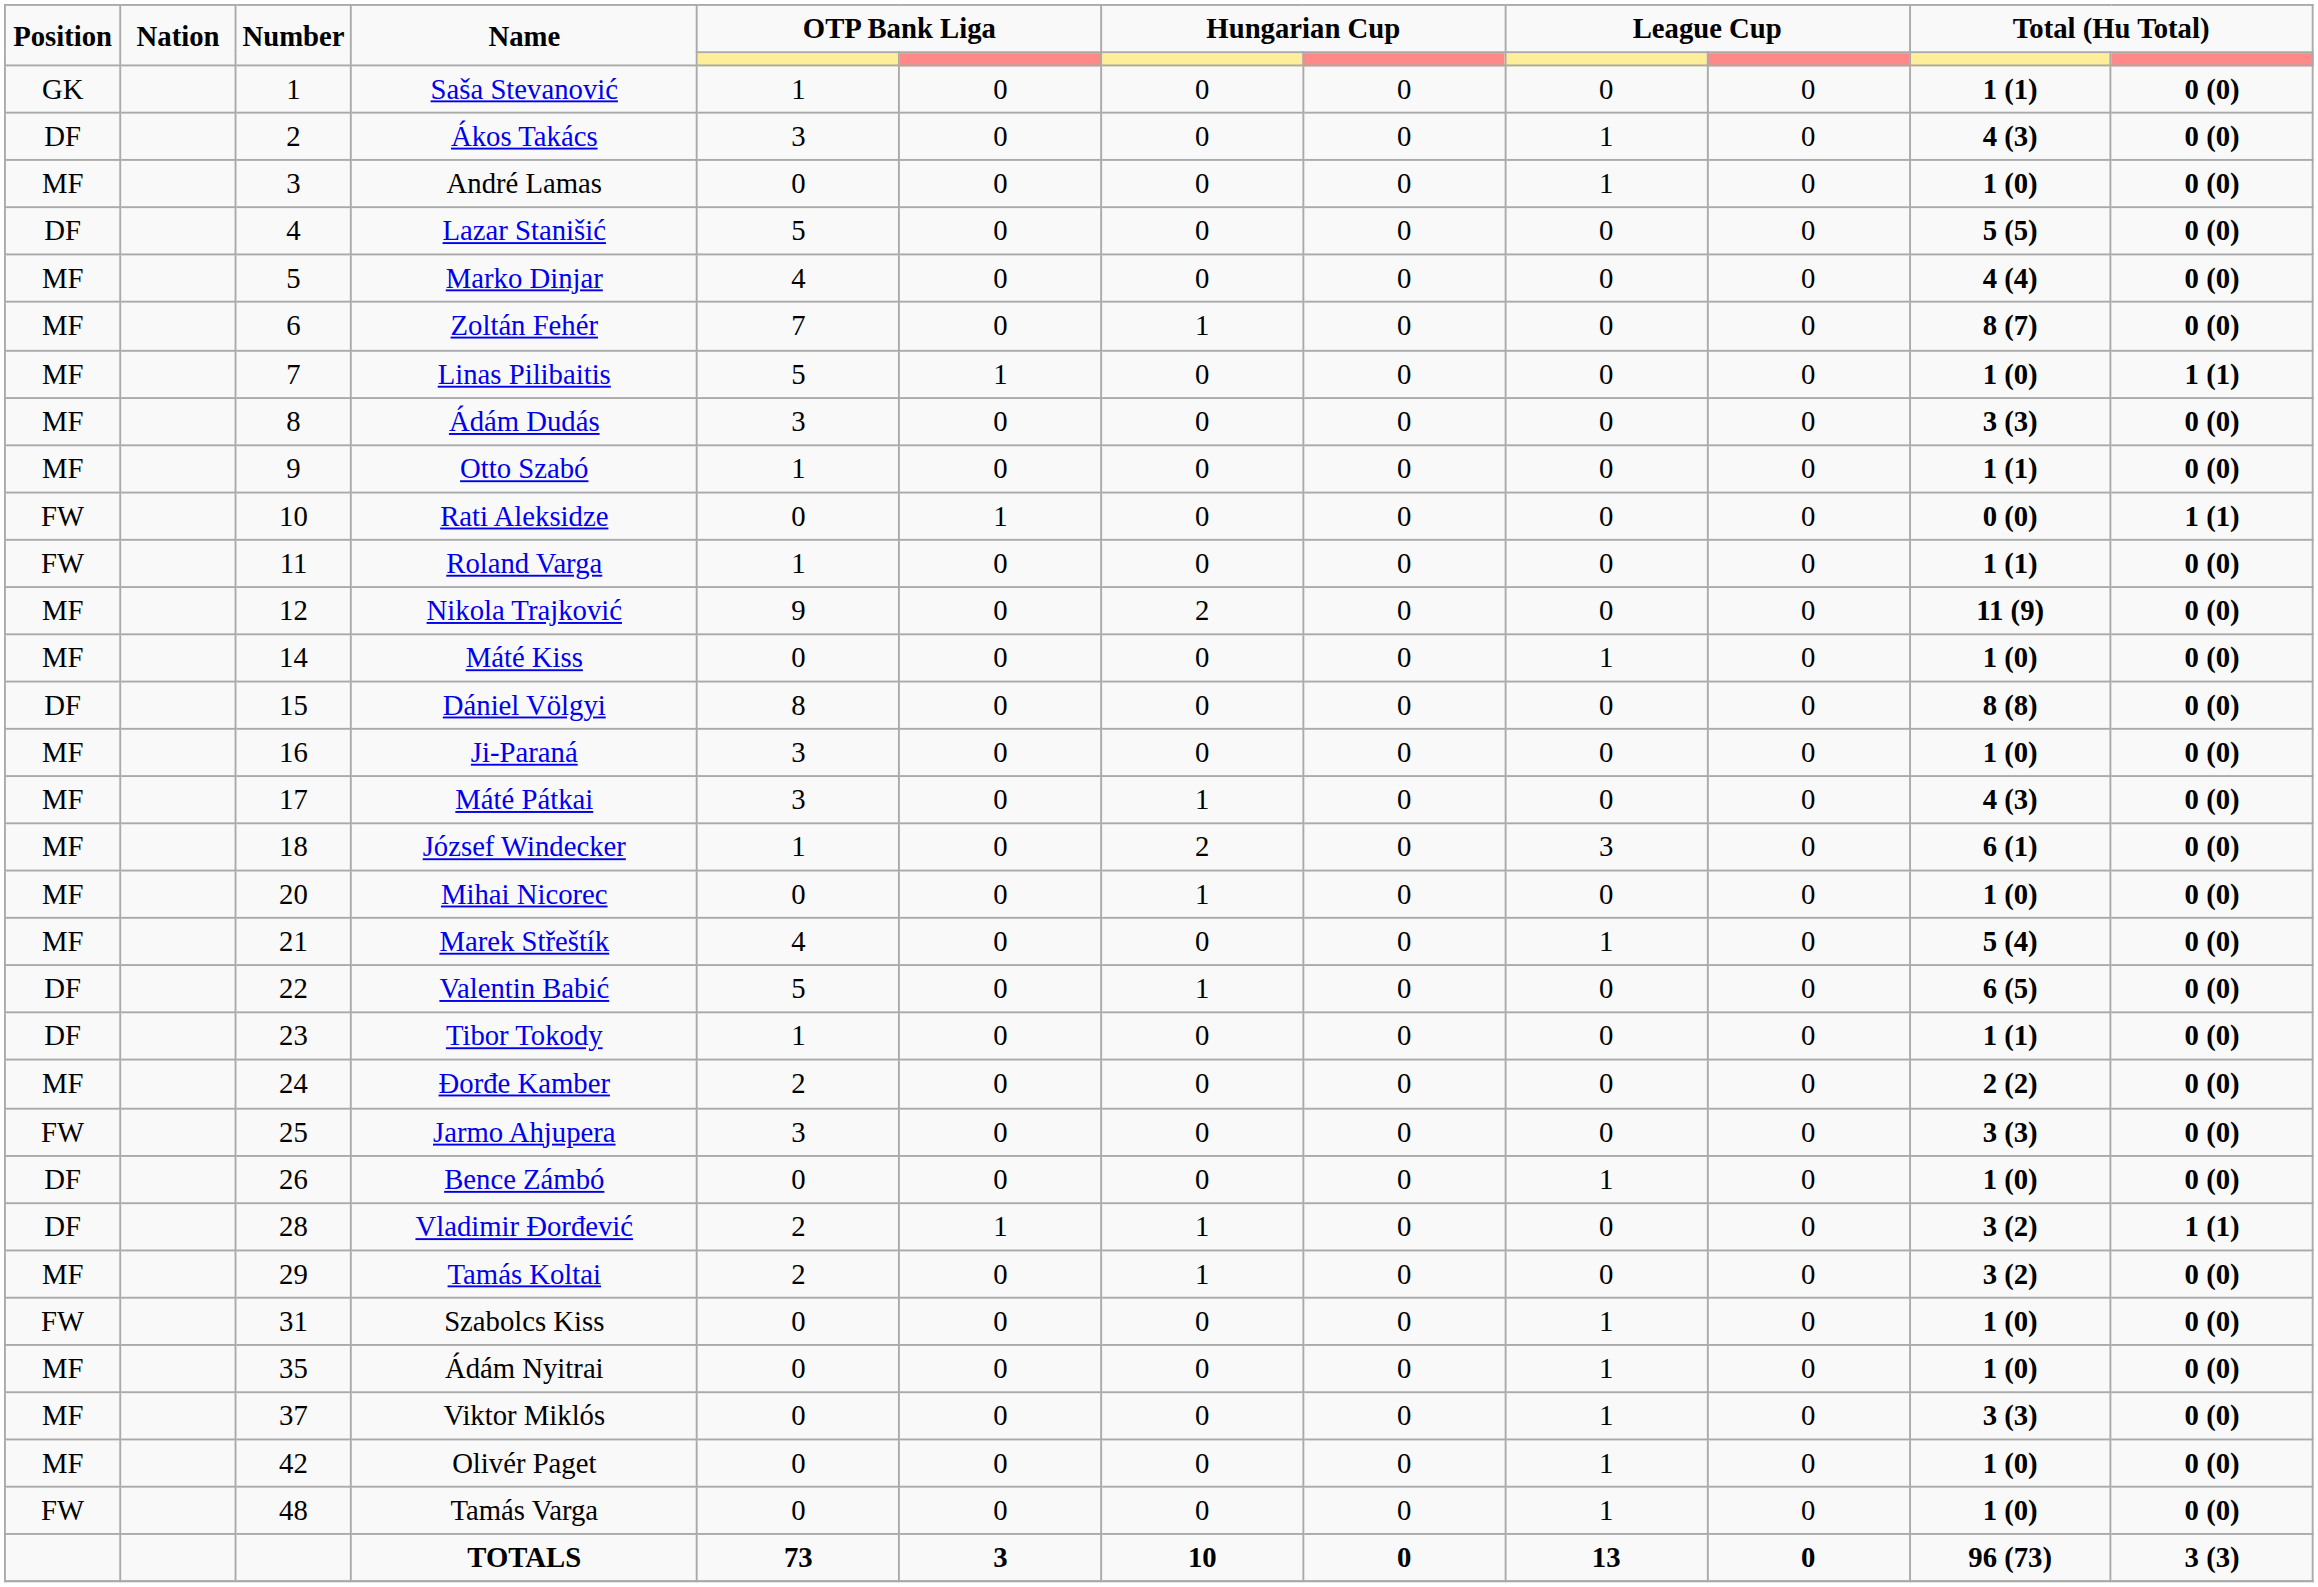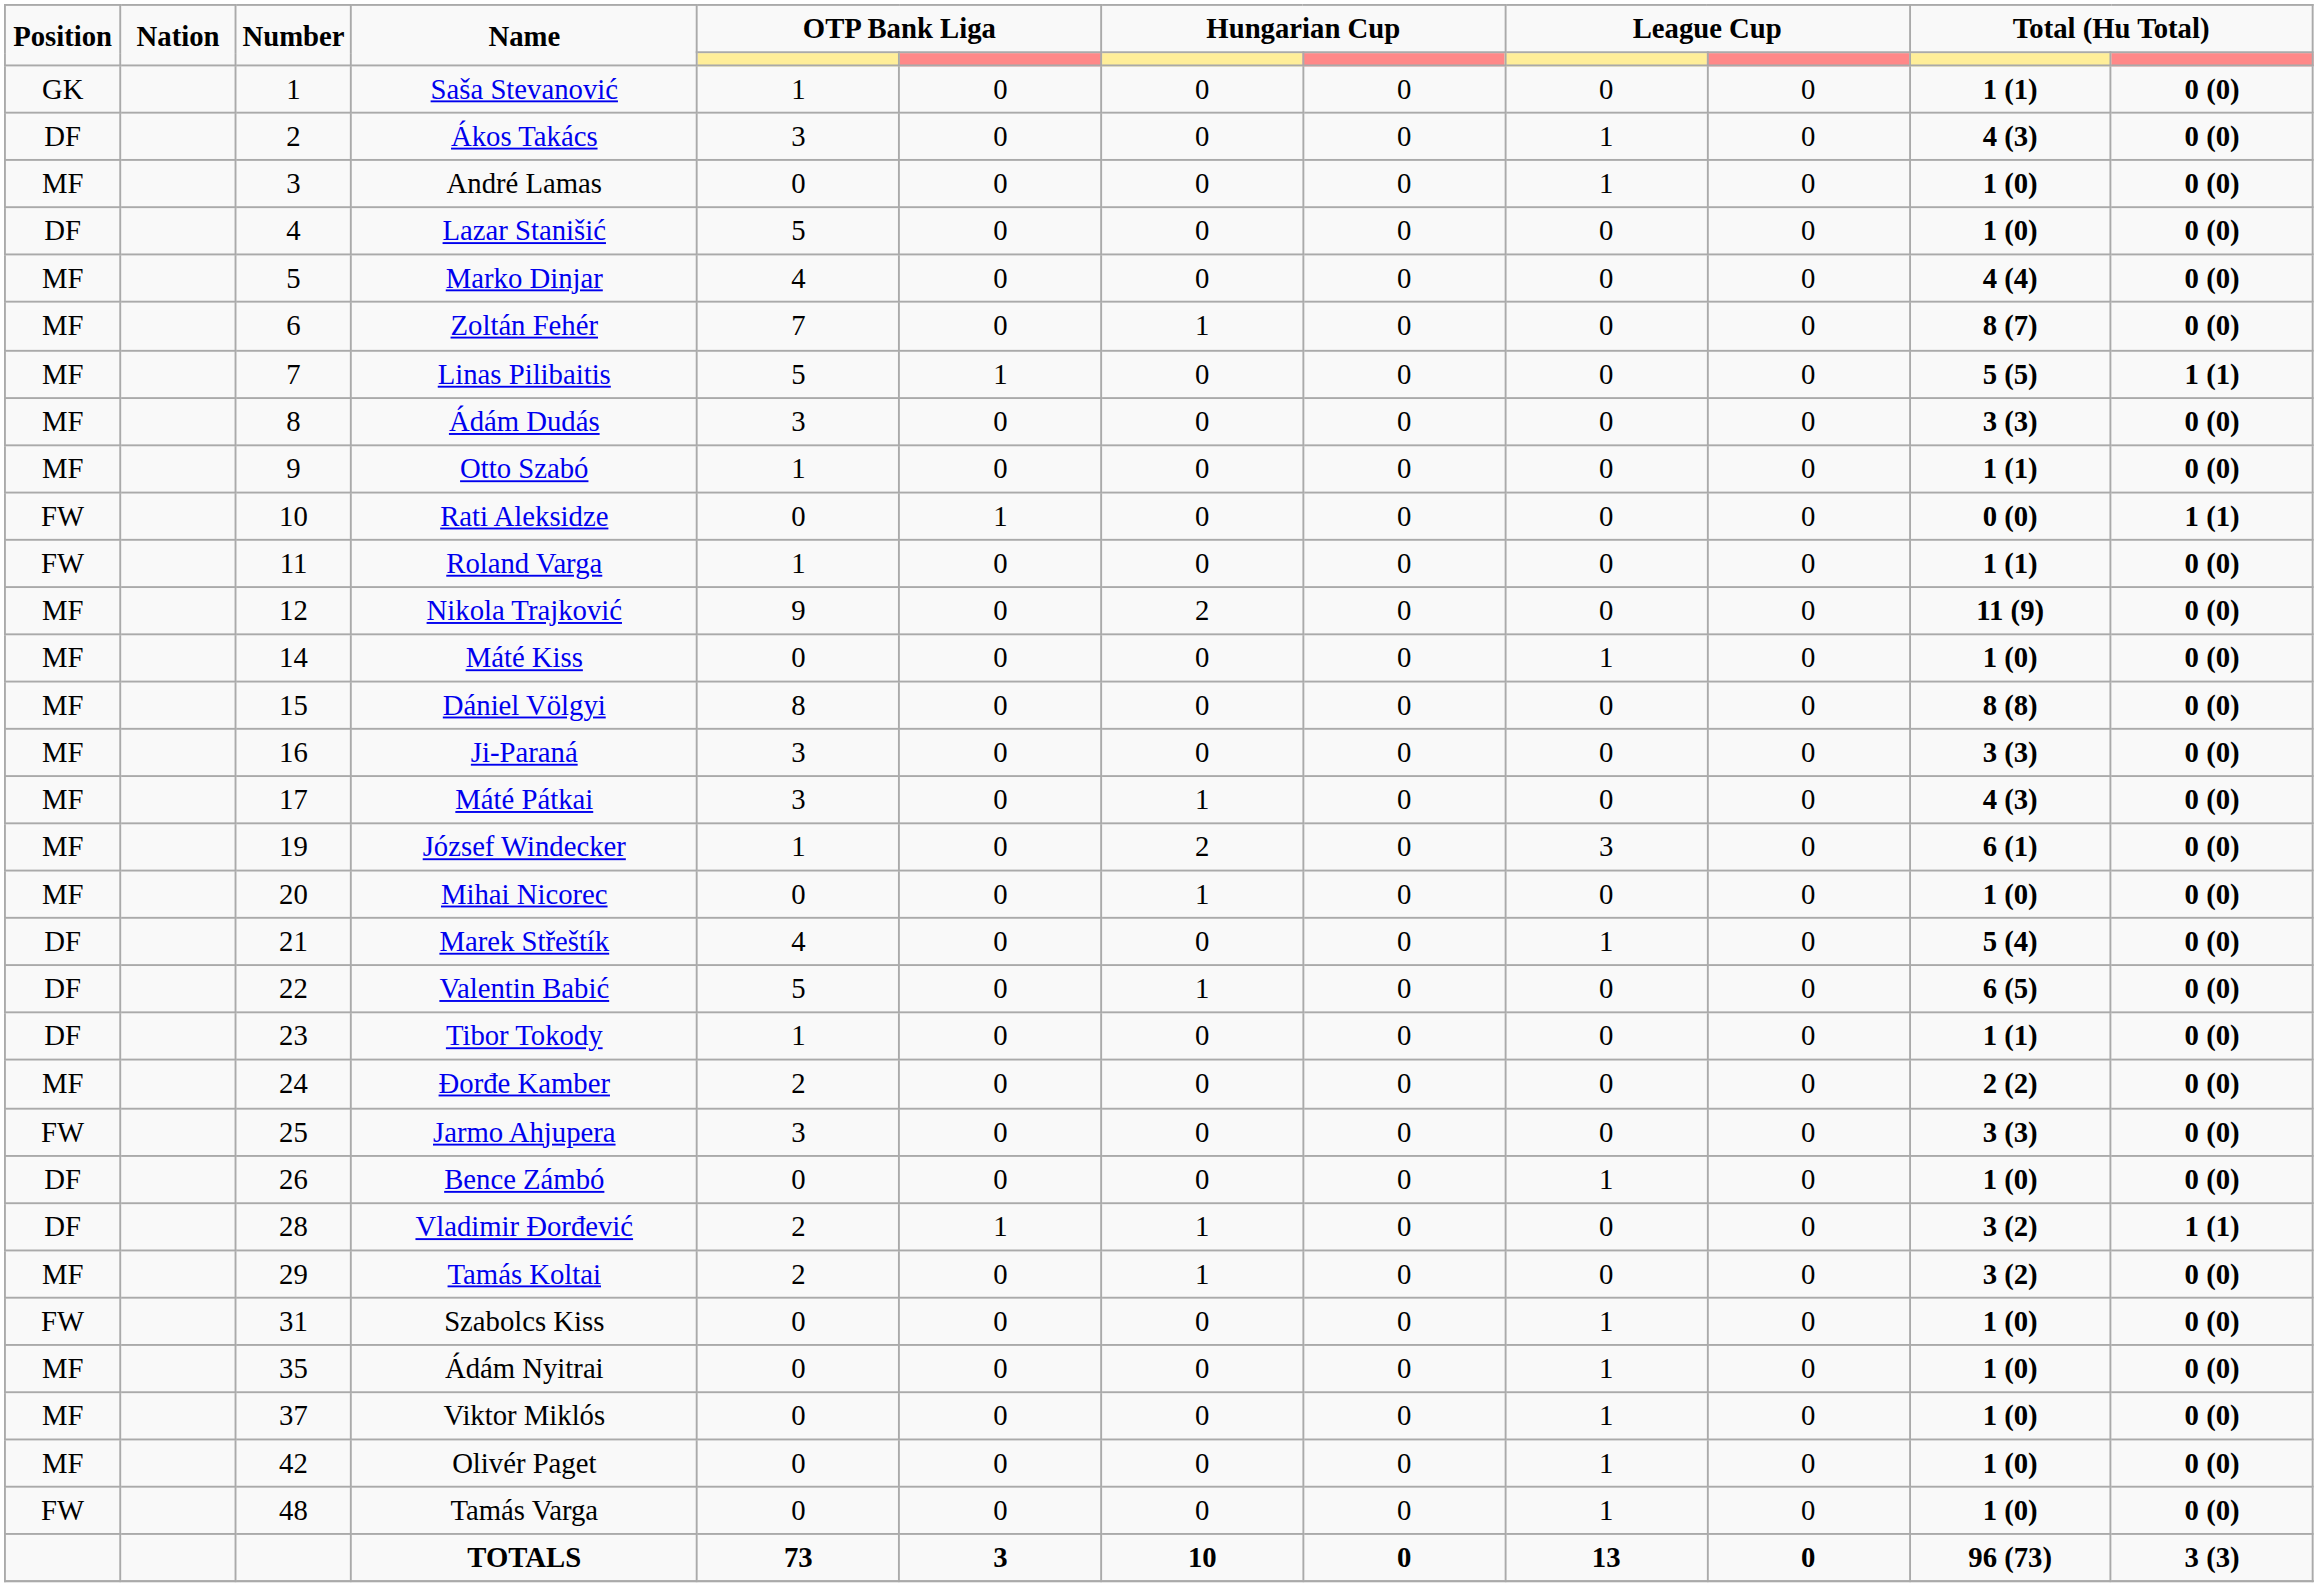Lazar Stanišić | column 11: 5 (5) -> 1 (0)
Linas Pilibaitis | column 11: 1 (0) -> 5 (5)
Dániel Völgyi | Position: DF -> MF
Ji-Paraná | column 11: 1 (0) -> 3 (3)
József Windecker | Number: 18 -> 19
Marek Střeštík | Position: MF -> DF
Viktor Miklós | column 11: 3 (3) -> 1 (0)
